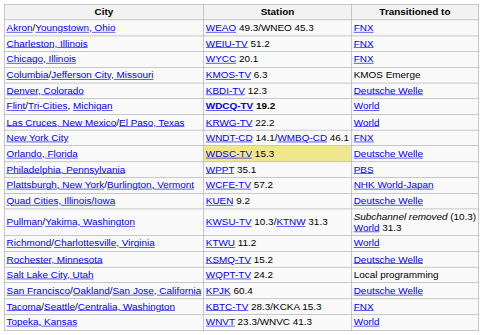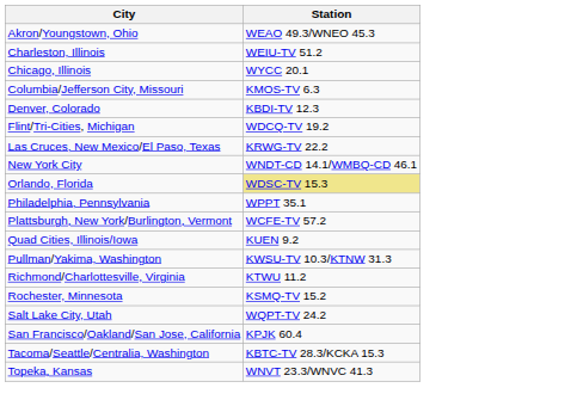- column: Transitioned to | FNX | FNX | FNX | KMOS Emerge | Deutsche Welle | World | World | FNX | Deutsche Welle | PBS | NHK World-Japan | Deutsche Welle | Subchannel removed (10.3) World 31.3 | World | Deutsche Welle | Local programming | Deutsche Welle | FNX | World
Flint/Tri-Cities, Michigan | Station: bold -> normal
